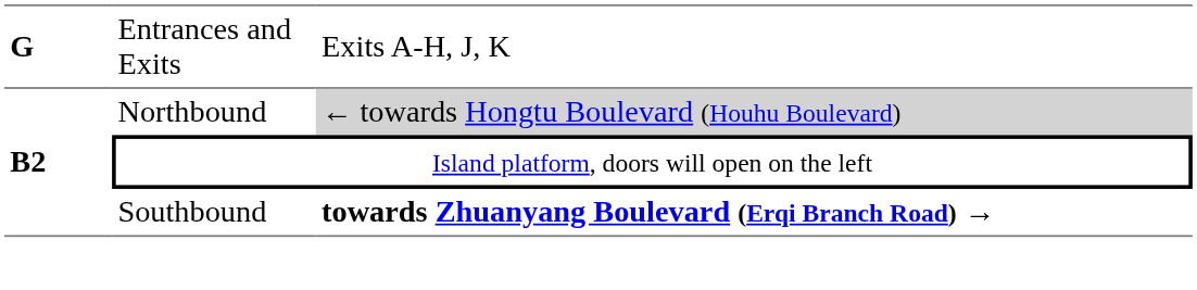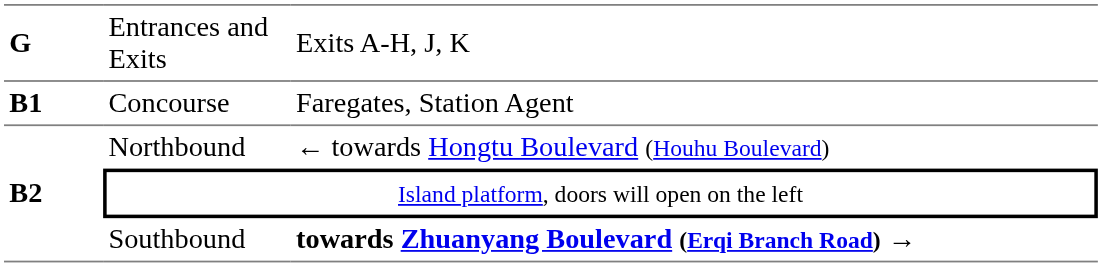+ row: B1 | Concourse | Faregates, Station Agent
Northbound | column 3: lightgrey background -> no background
